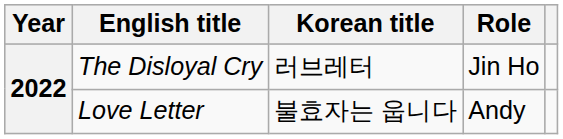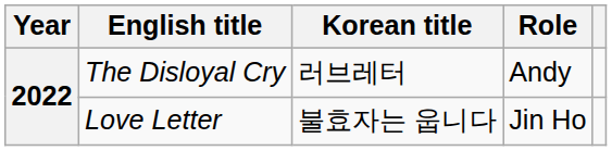The Disloyal Cry | Role: Jin Ho -> Andy
Love Letter | Role: Andy -> Jin Ho
